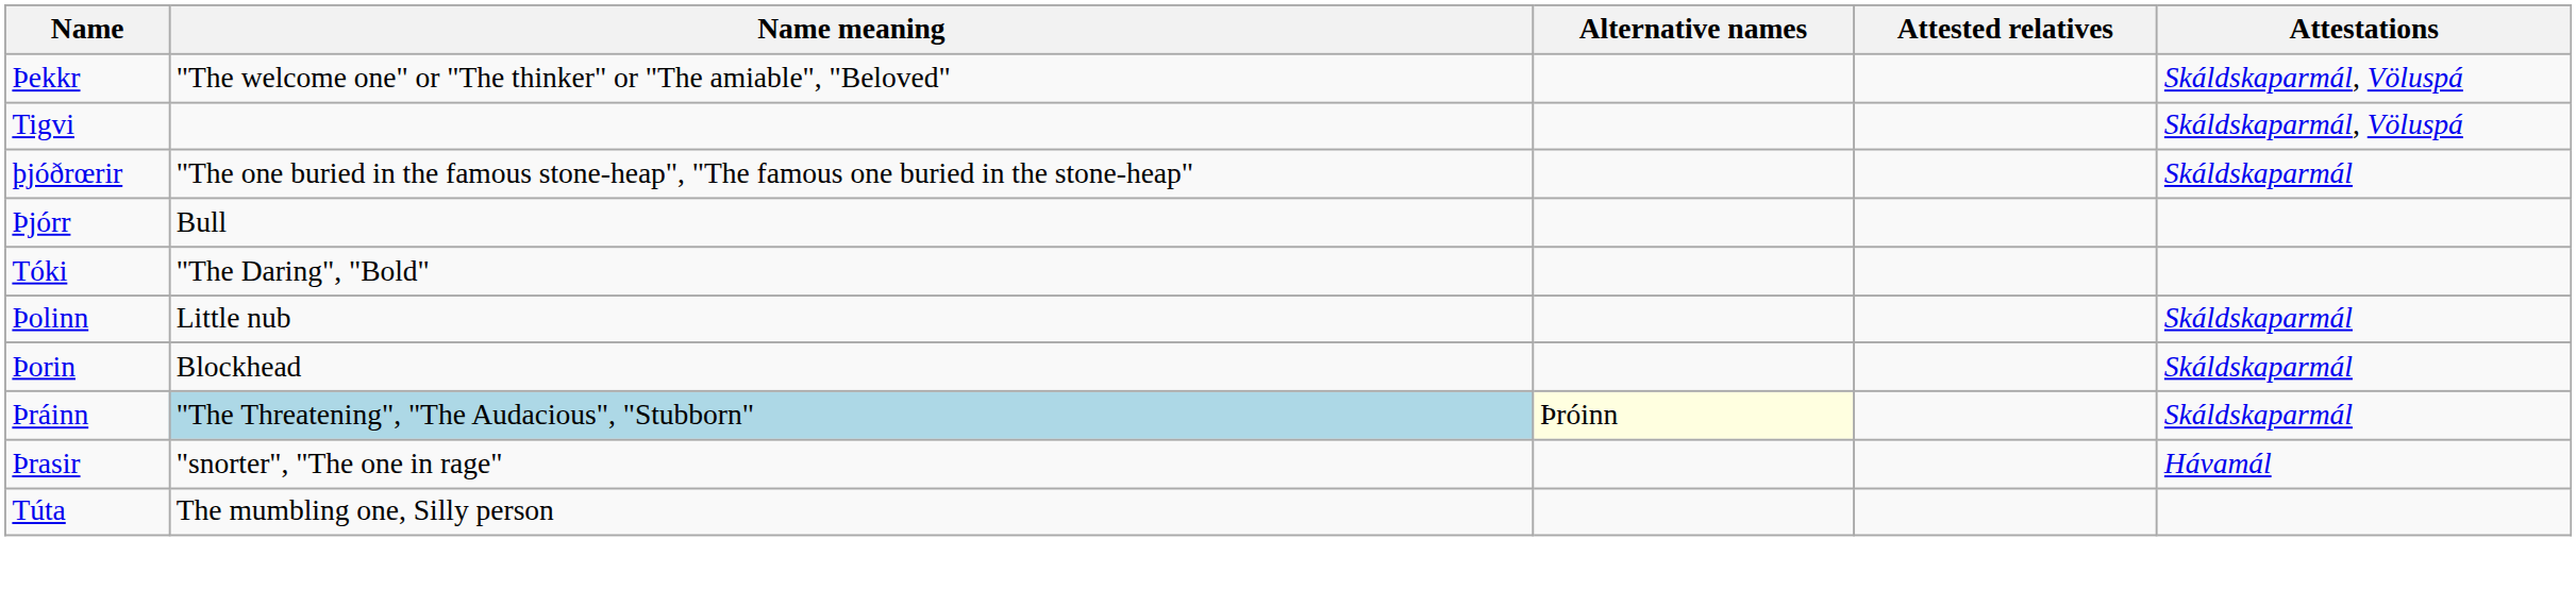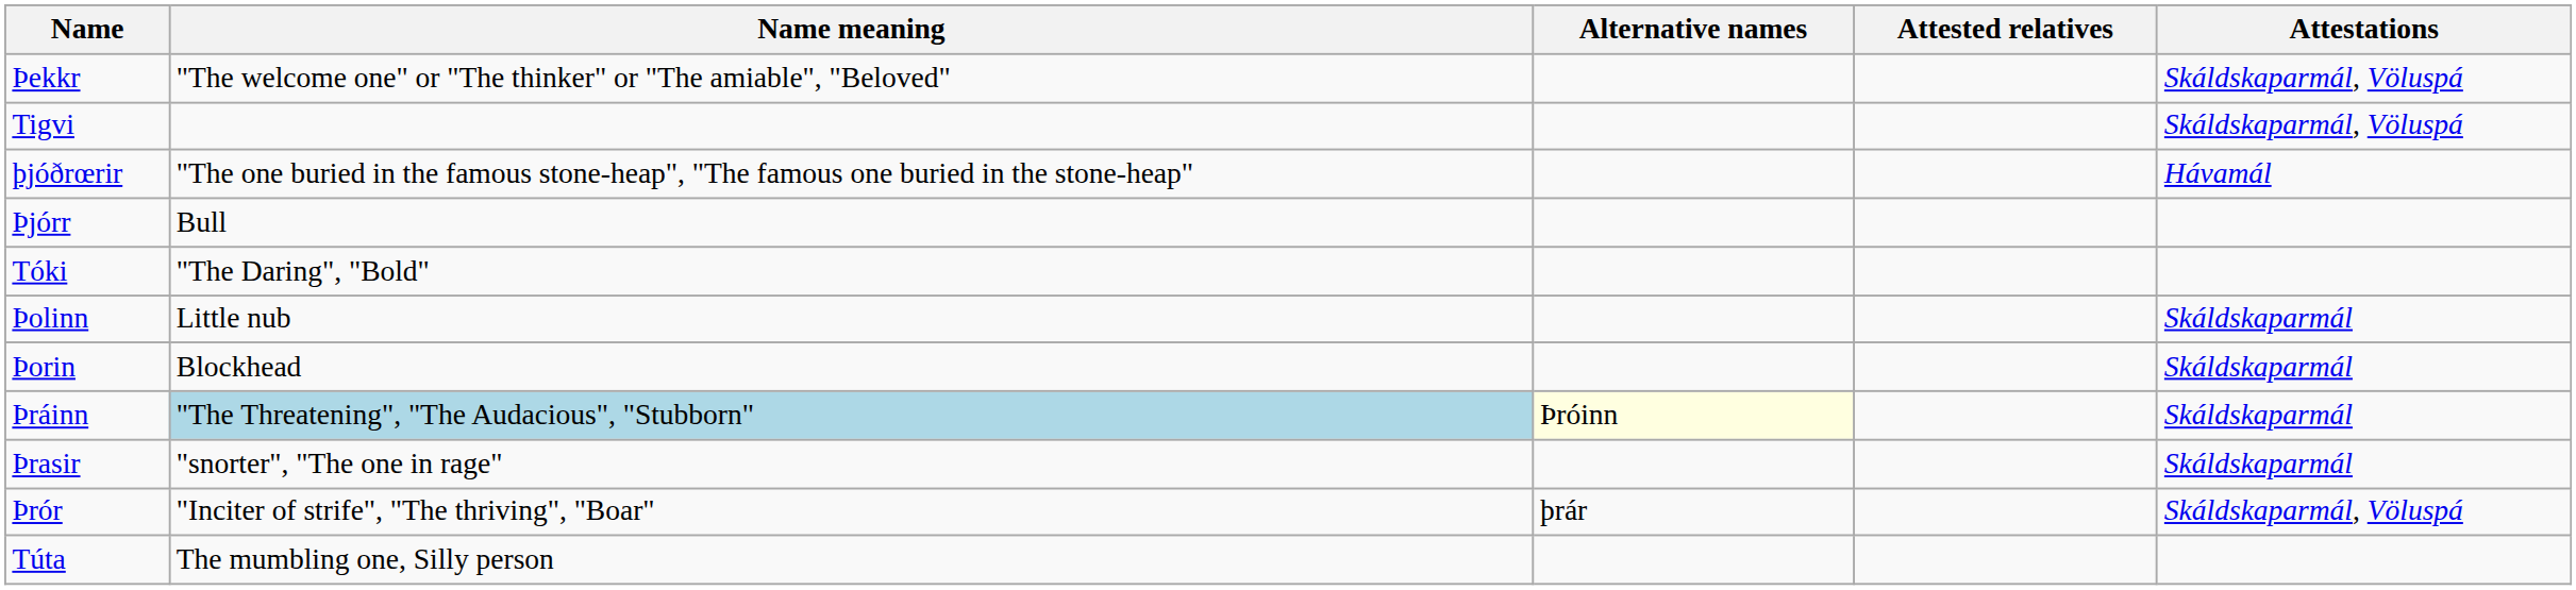þjóðrœrir | Attestations: Skáldskaparmál -> Hávamál
Þrasir | Attestations: Hávamál -> Skáldskaparmál
+ row: Þrór | "Inciter of strife", "The thriving", "Boar" | þrár | Skáldskaparmál, Völuspá
